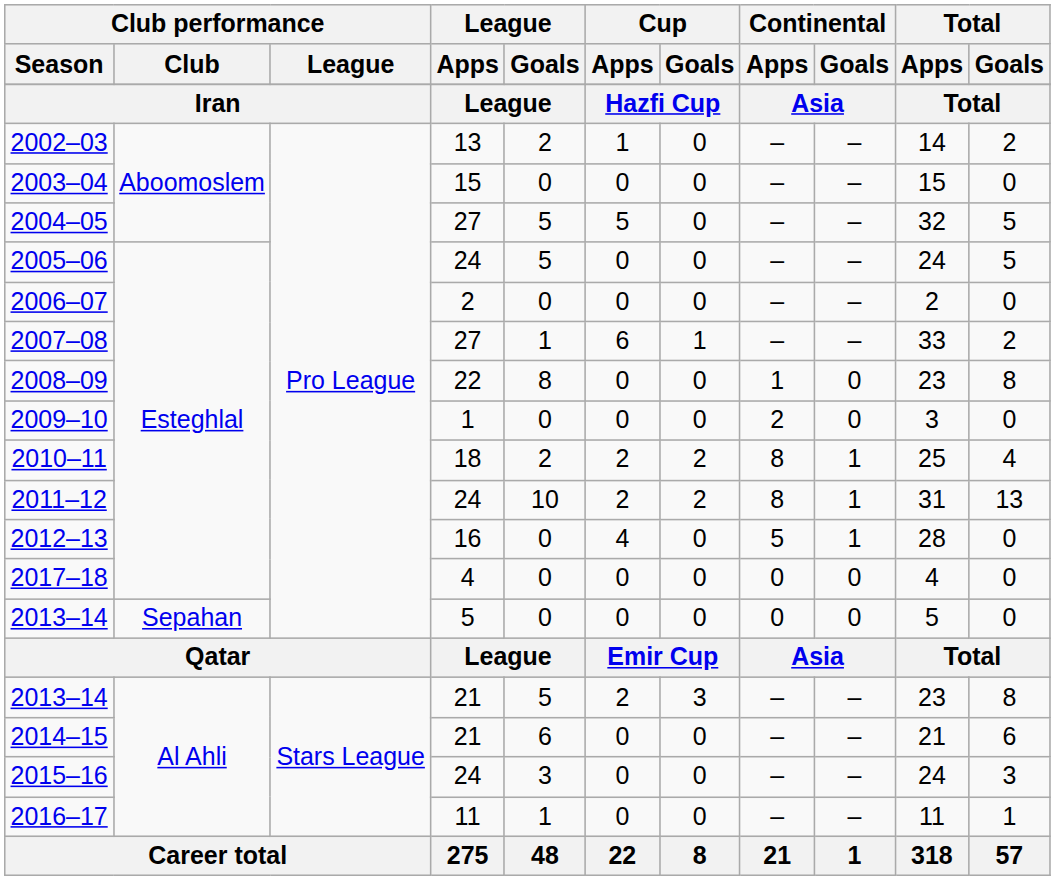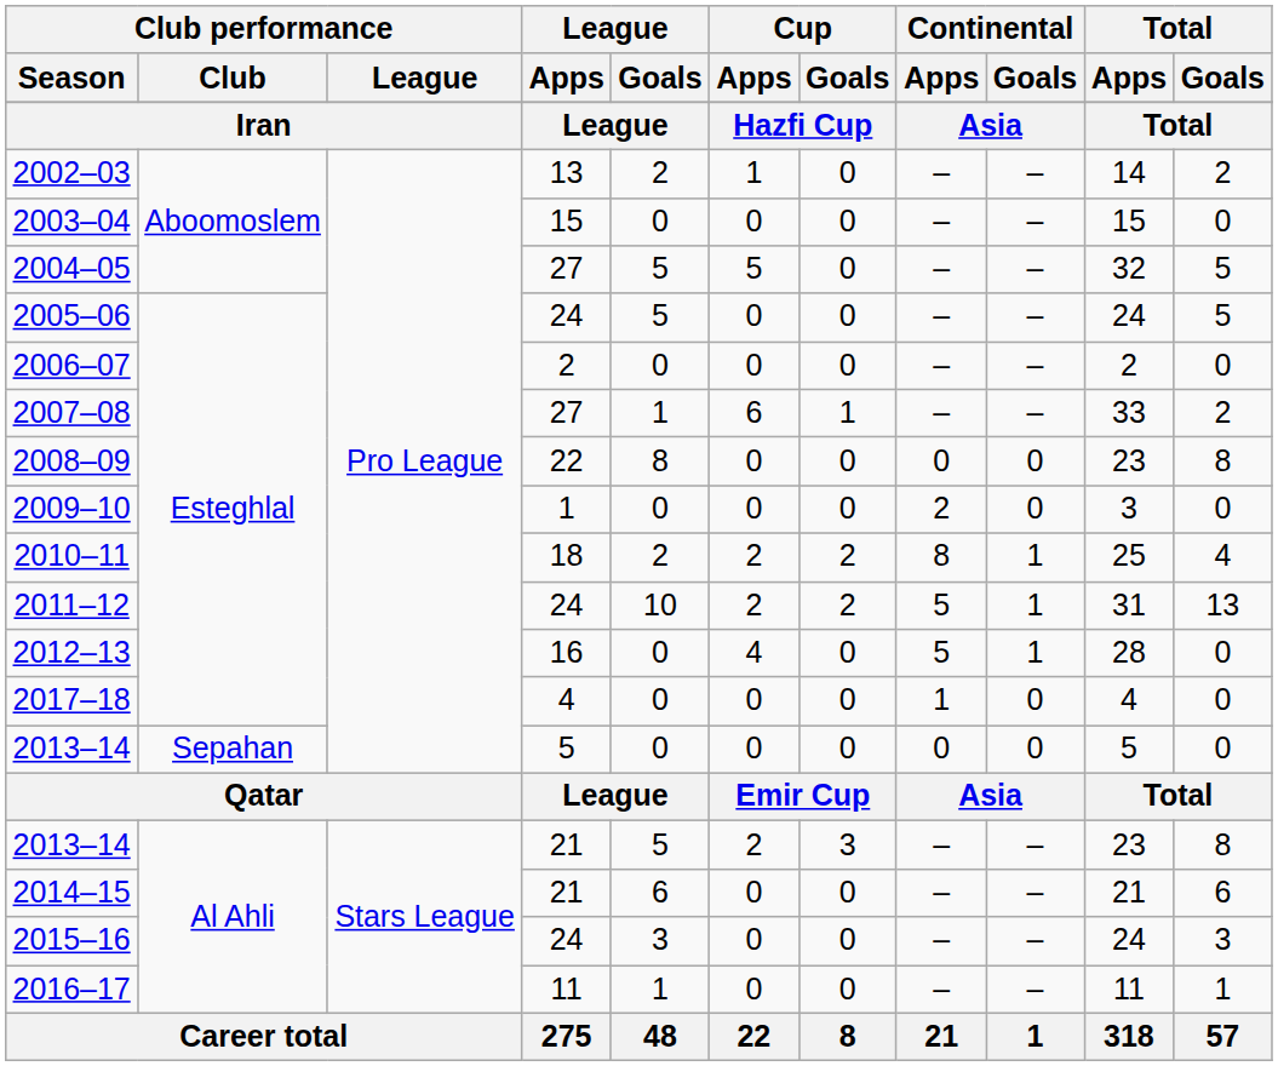2008–09 | Continental / Apps: 1 -> 0
2011–12 | Continental / Apps: 8 -> 5
2017–18 | Continental / Apps: 0 -> 1
